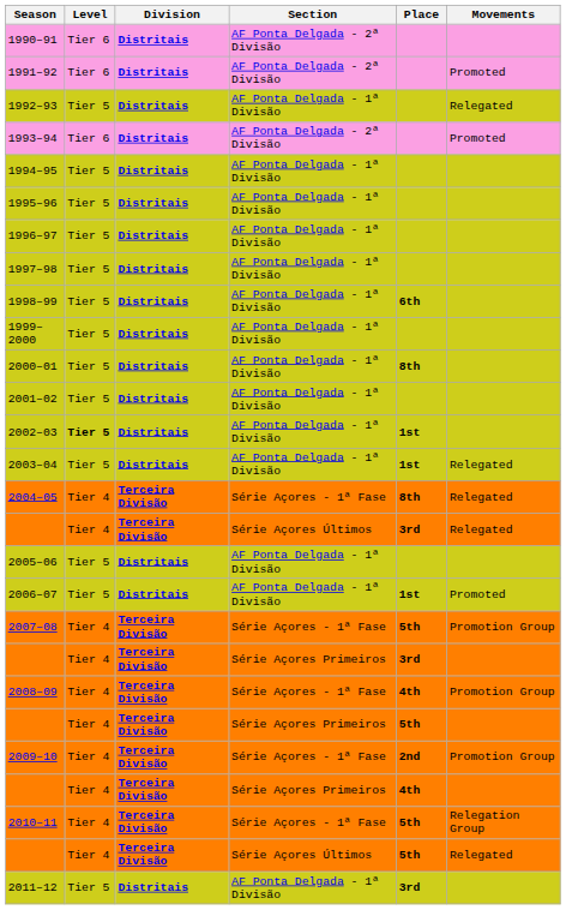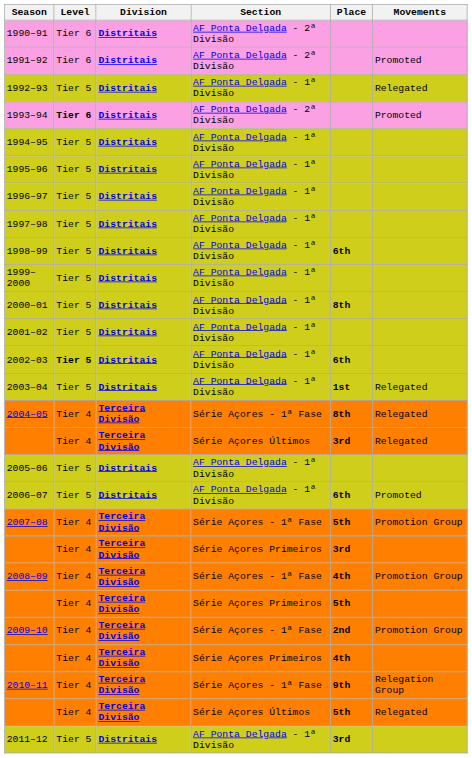1993–94 | Level: normal -> bold
2002–03 | Place: 1st -> 6th
2006–07 | Place: 1st -> 6th
2010–11 | Place: 5th -> 9th
